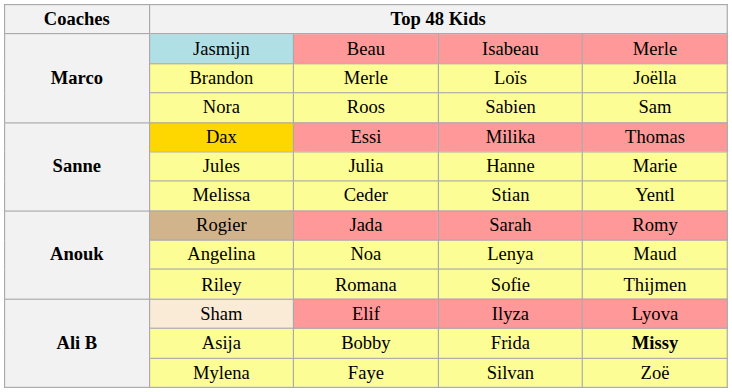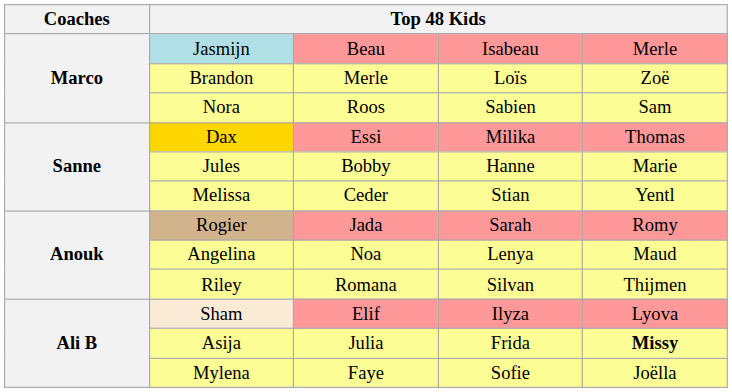Brandon | column 5: Joëlla -> Zoë
Jules | column 3: Julia -> Bobby
Riley | column 4: Sofie -> Silvan
Asija | column 3: Bobby -> Julia
Mylena | column 4: Silvan -> Sofie
Mylena | column 5: Zoë -> Joëlla
